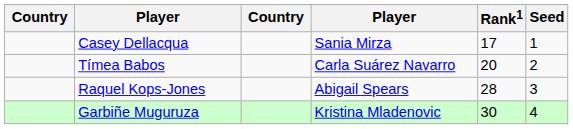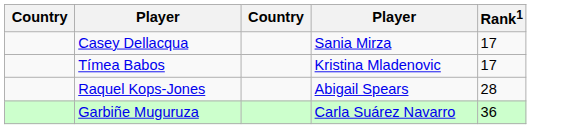- column: Seed | 1 | 2 | 3 | 4
Tímea Babos | column 4: Carla Suárez Navarro -> Kristina Mladenovic
Tímea Babos | Rank1: 20 -> 17
Garbiñe Muguruza | column 4: Kristina Mladenovic -> Carla Suárez Navarro
Garbiñe Muguruza | Rank1: 30 -> 36
